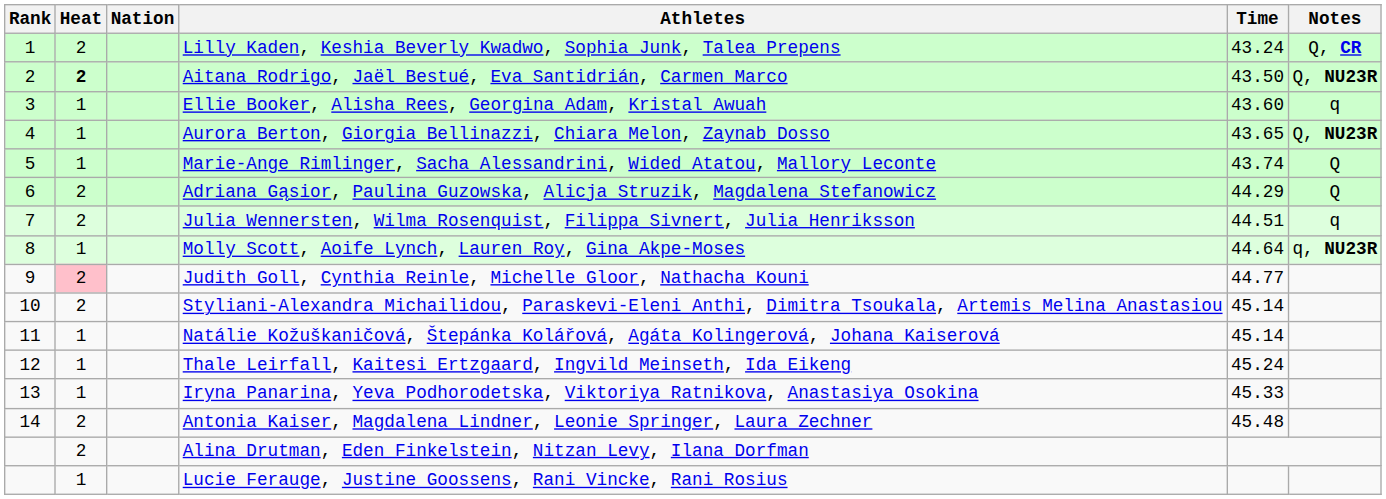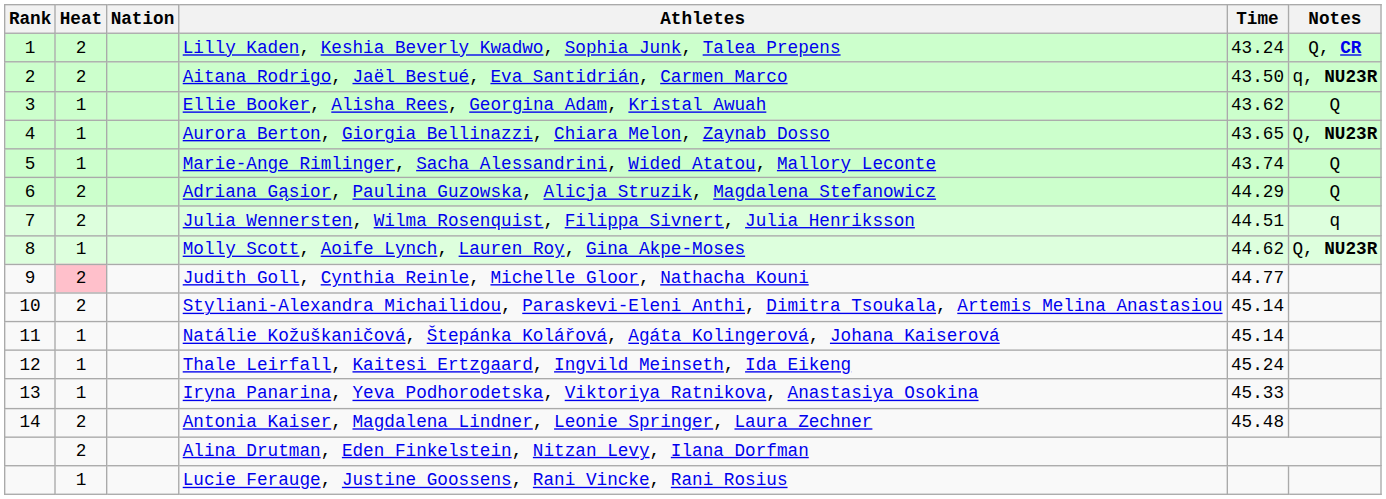Aitana Rodrigo, Jaël Bestué, Eva Santidrián, Carmen Marco | Heat: bold -> normal
Aitana Rodrigo, Jaël Bestué, Eva Santidrián, Carmen Marco | Notes: Q, NU23R -> q, NU23R
Ellie Booker, Alisha Rees, Georgina Adam, Kristal Awuah | Time: 43.60 -> 43.62
Ellie Booker, Alisha Rees, Georgina Adam, Kristal Awuah | Notes: q -> Q
Molly Scott, Aoife Lynch, Lauren Roy, Gina Akpe-Moses | Time: 44.64 -> 44.62
Molly Scott, Aoife Lynch, Lauren Roy, Gina Akpe-Moses | Notes: q, NU23R -> Q, NU23R
